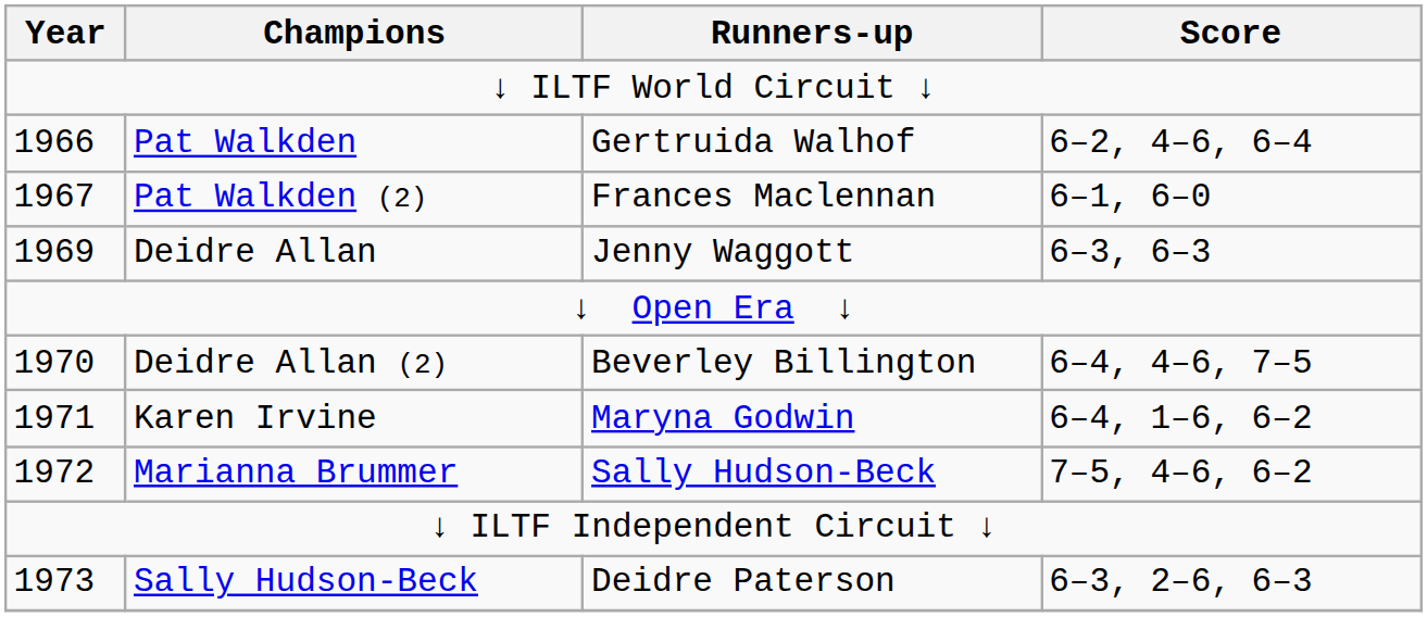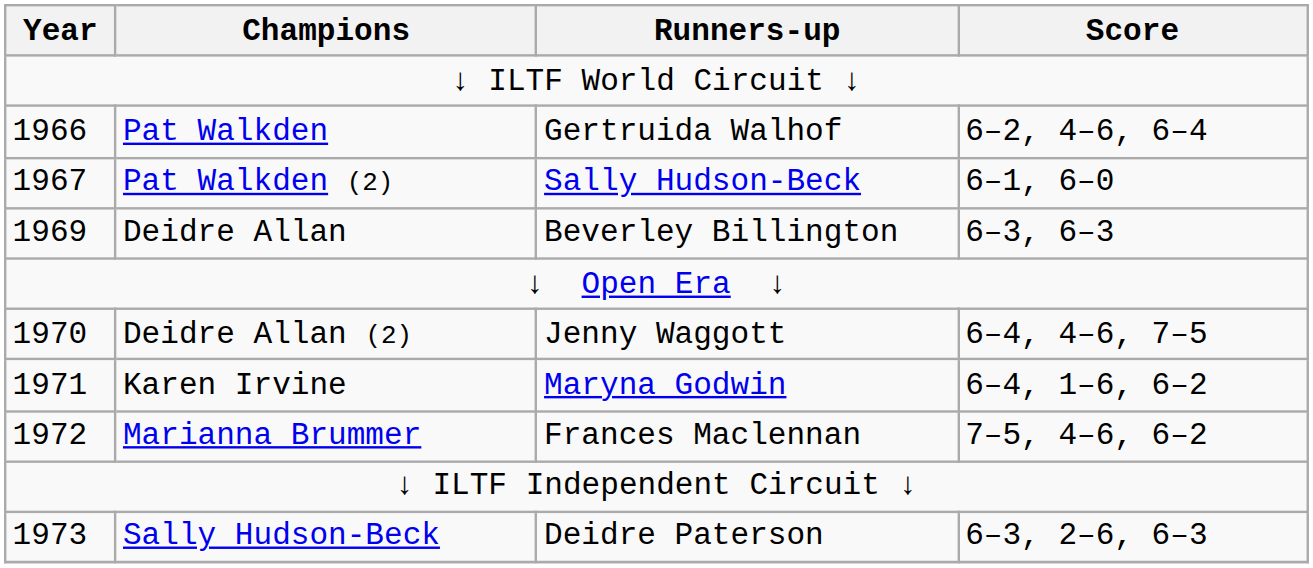Pat Walkden (2) | Runners-up: Frances Maclennan -> Sally Hudson-Beck
Deidre Allan | Runners-up: Jenny Waggott -> Beverley Billington
Deidre Allan (2) | Runners-up: Beverley Billington -> Jenny Waggott
Marianna Brummer | Runners-up: Sally Hudson-Beck -> Frances Maclennan
